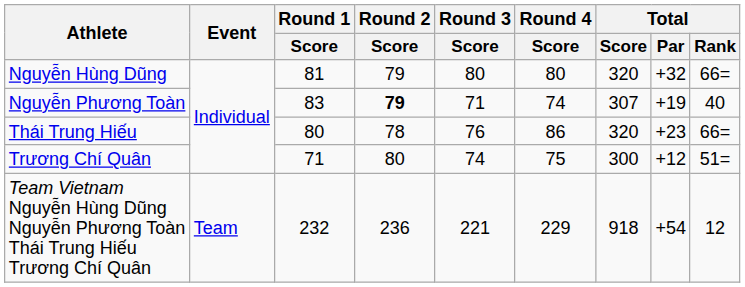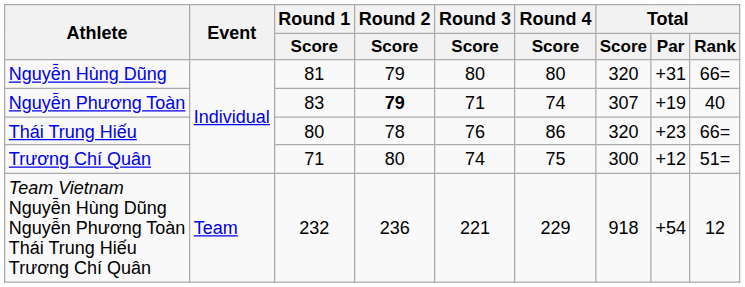Nguyễn Hùng Dũng | Total / Par: +32 -> +31
